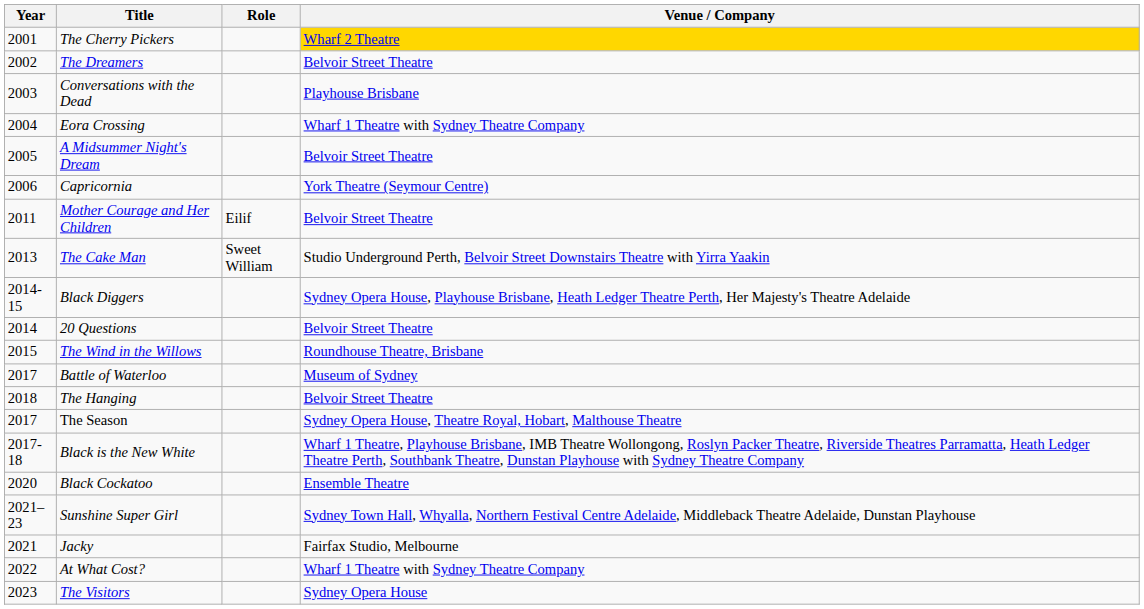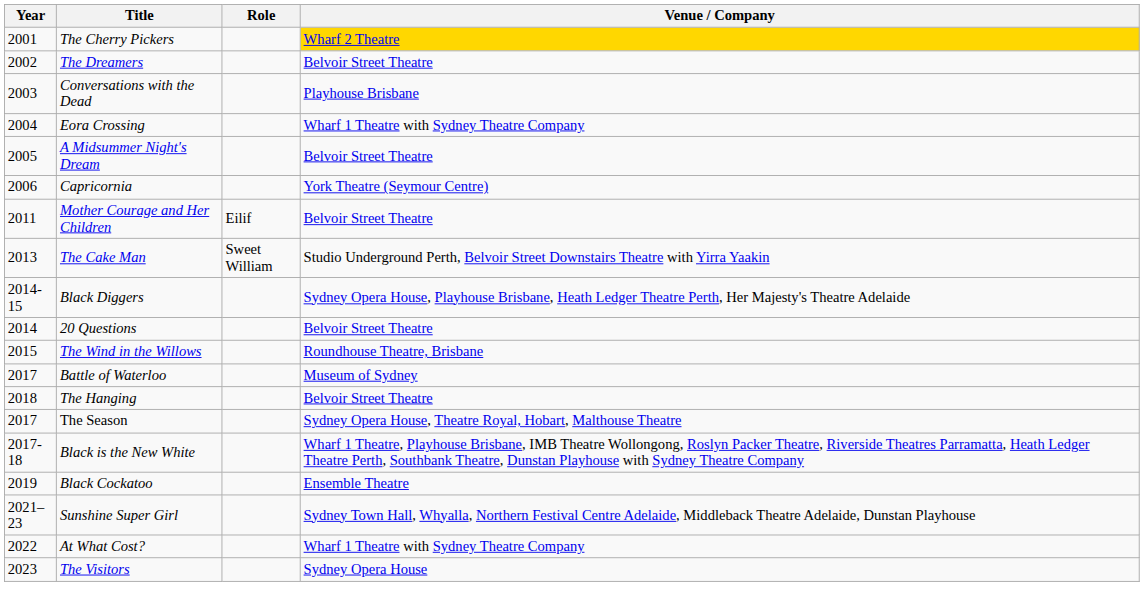Black Cockatoo | Year: 2020 -> 2019
- row: 2021 | Jacky | Fairfax Studio, Melbourne
